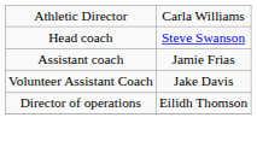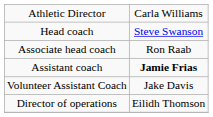+ row: Associate head coach | Ron Raab
Assistant coach | column 2: normal -> bold
